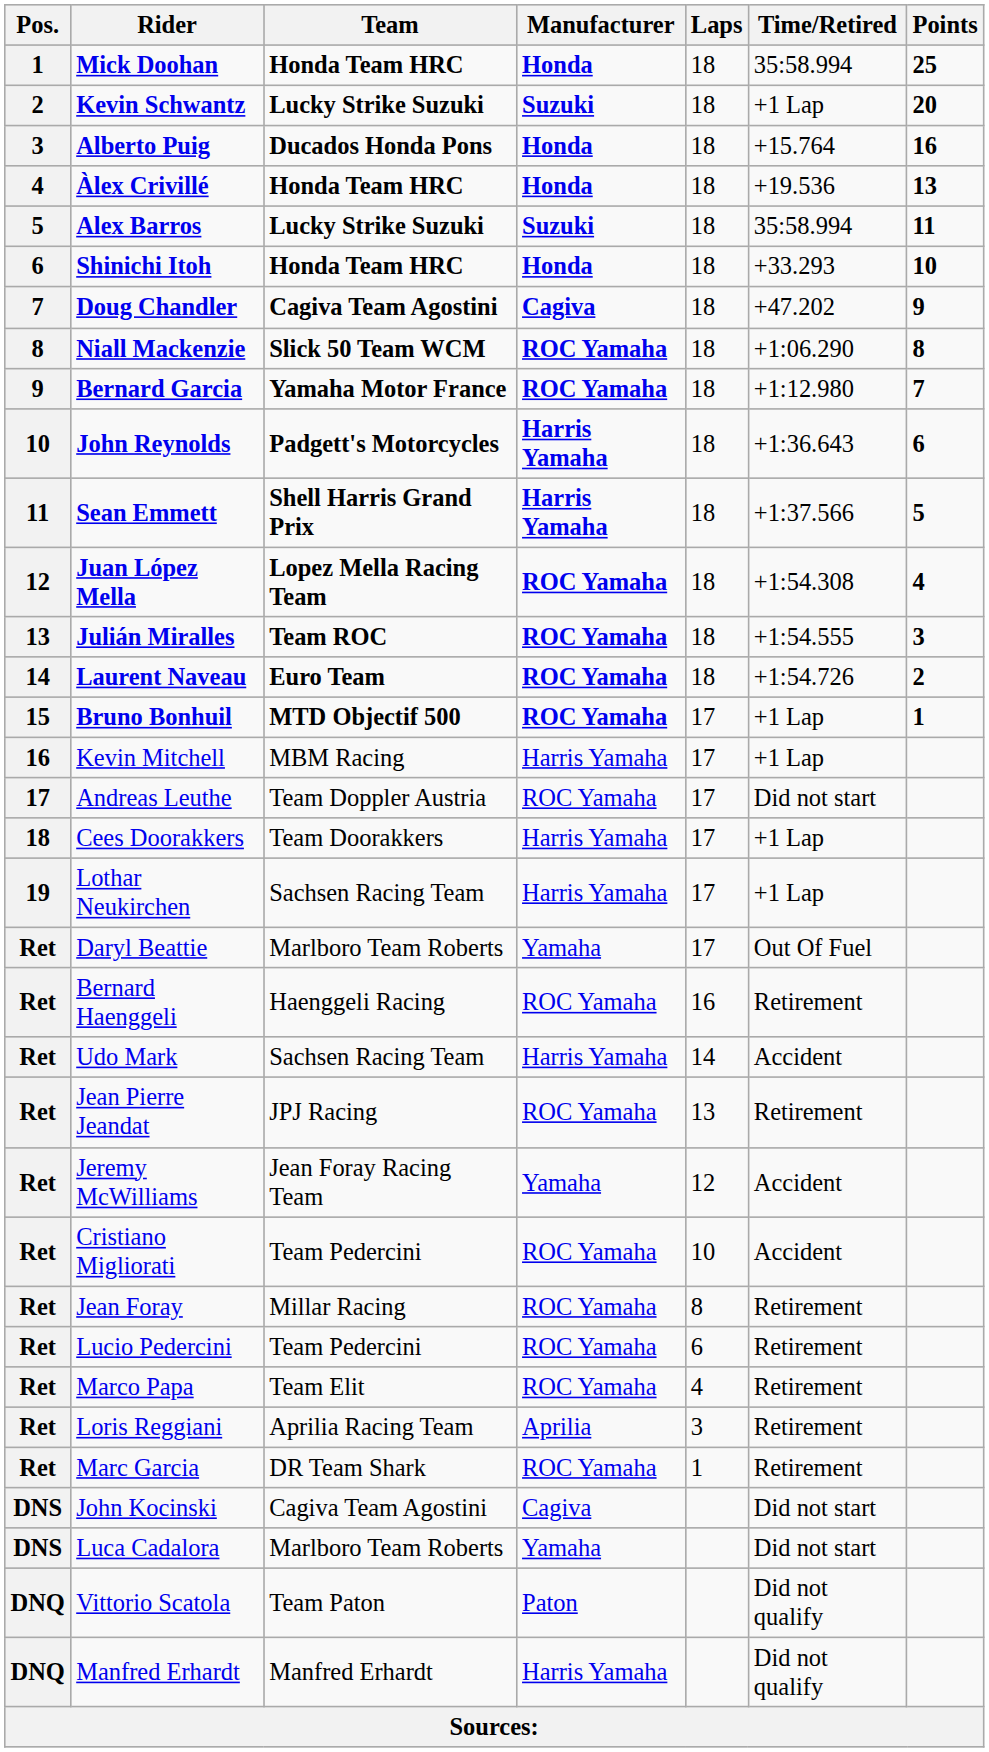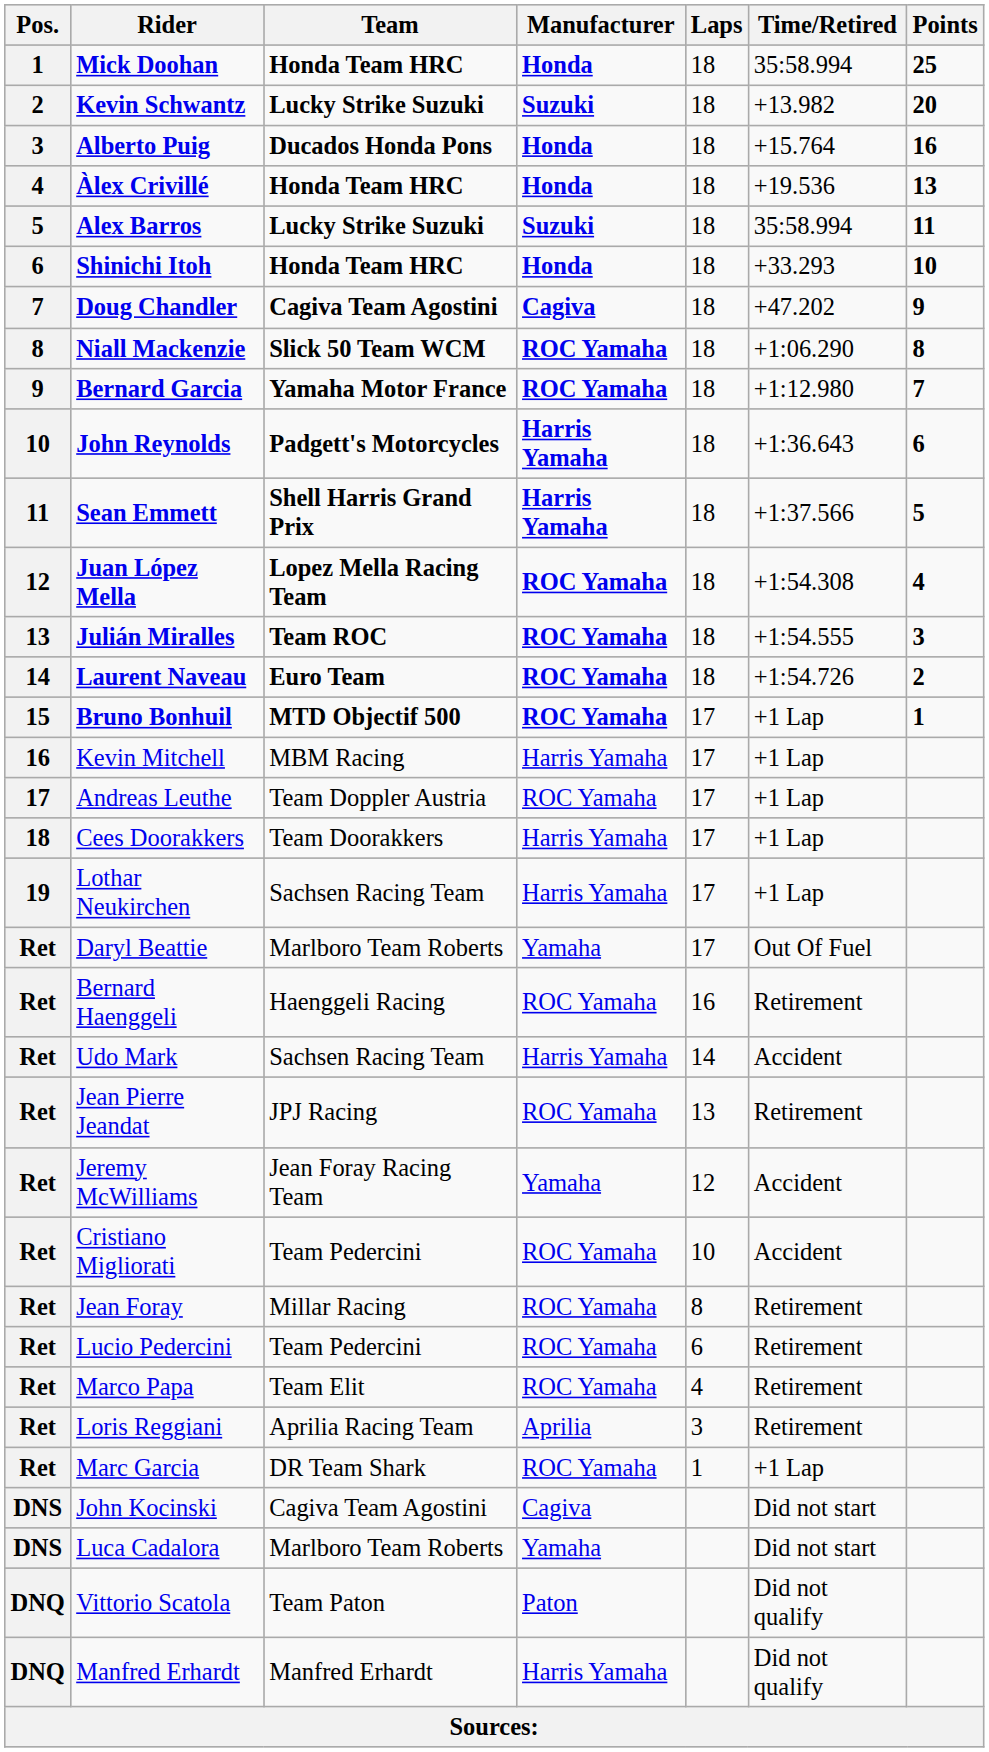Kevin Schwantz | Time/Retired: +1 Lap -> +13.982
Andreas Leuthe | Time/Retired: Did not start -> +1 Lap
Marc Garcia | Time/Retired: Retirement -> +1 Lap
